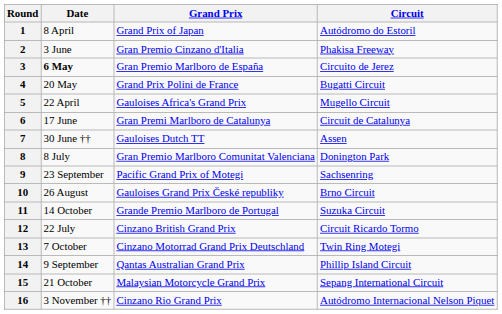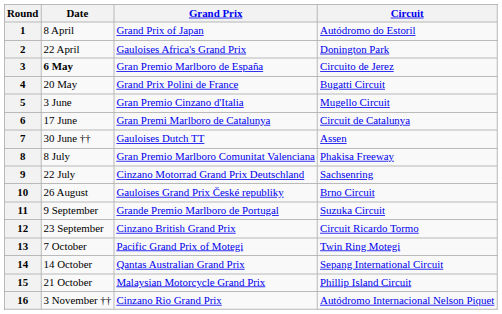2 | Date: 3 June -> 22 April
2 | Grand Prix: Gran Premio Cinzano d'Italia -> Gauloises Africa's Grand Prix
2 | Circuit: Phakisa Freeway -> Donington Park
5 | Date: 22 April -> 3 June
5 | Grand Prix: Gauloises Africa's Grand Prix -> Gran Premio Cinzano d'Italia
8 | Circuit: Donington Park -> Phakisa Freeway
9 | Date: 23 September -> 22 July
9 | Grand Prix: Pacific Grand Prix of Motegi -> Cinzano Motorrad Grand Prix Deutschland
11 | Date: 14 October -> 9 September
12 | Date: 22 July -> 23 September
13 | Grand Prix: Cinzano Motorrad Grand Prix Deutschland -> Pacific Grand Prix of Motegi
14 | Date: 9 September -> 14 October
14 | Circuit: Phillip Island Circuit -> Sepang International Circuit
15 | Circuit: Sepang International Circuit -> Phillip Island Circuit
